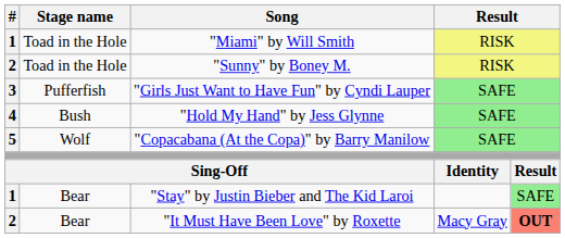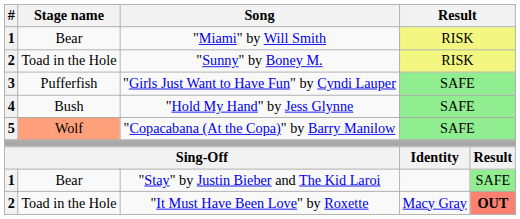"Miami" by Will Smith | Stage name: Toad in the Hole -> Bear
"Copacabana (At the Copa)" by Barry Manilow | Stage name: no background -> lightsalmon background
"It Must Have Been Love" by Roxette | Stage name: Bear -> Toad in the Hole
